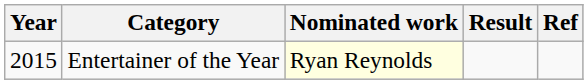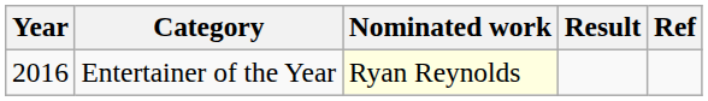Entertainer of the Year | Year: 2015 -> 2016
